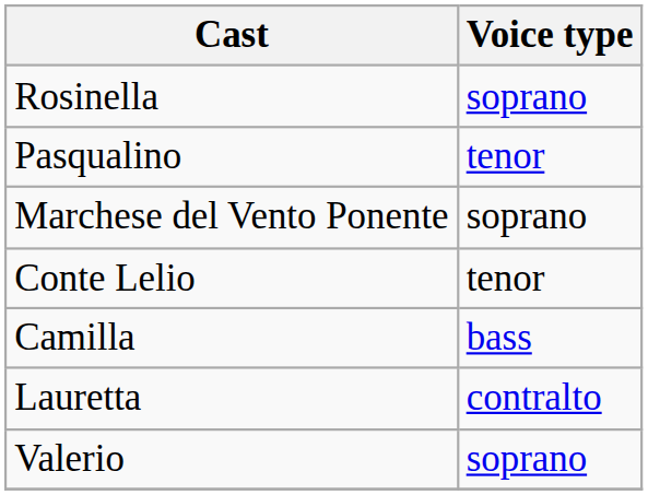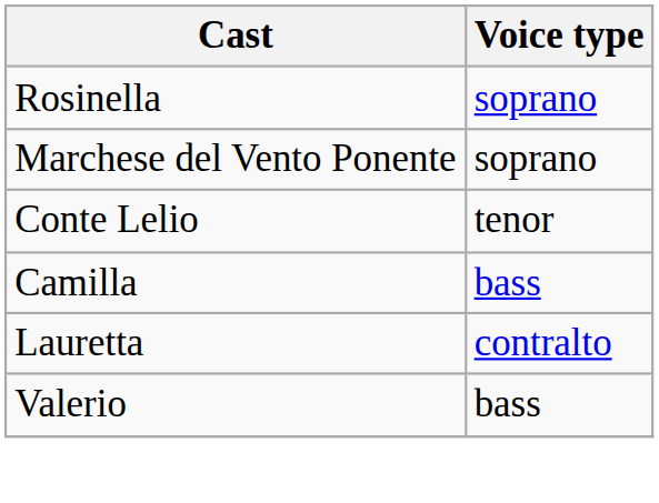- row: Pasqualino | tenor
Valerio | Voice type: soprano -> bass
